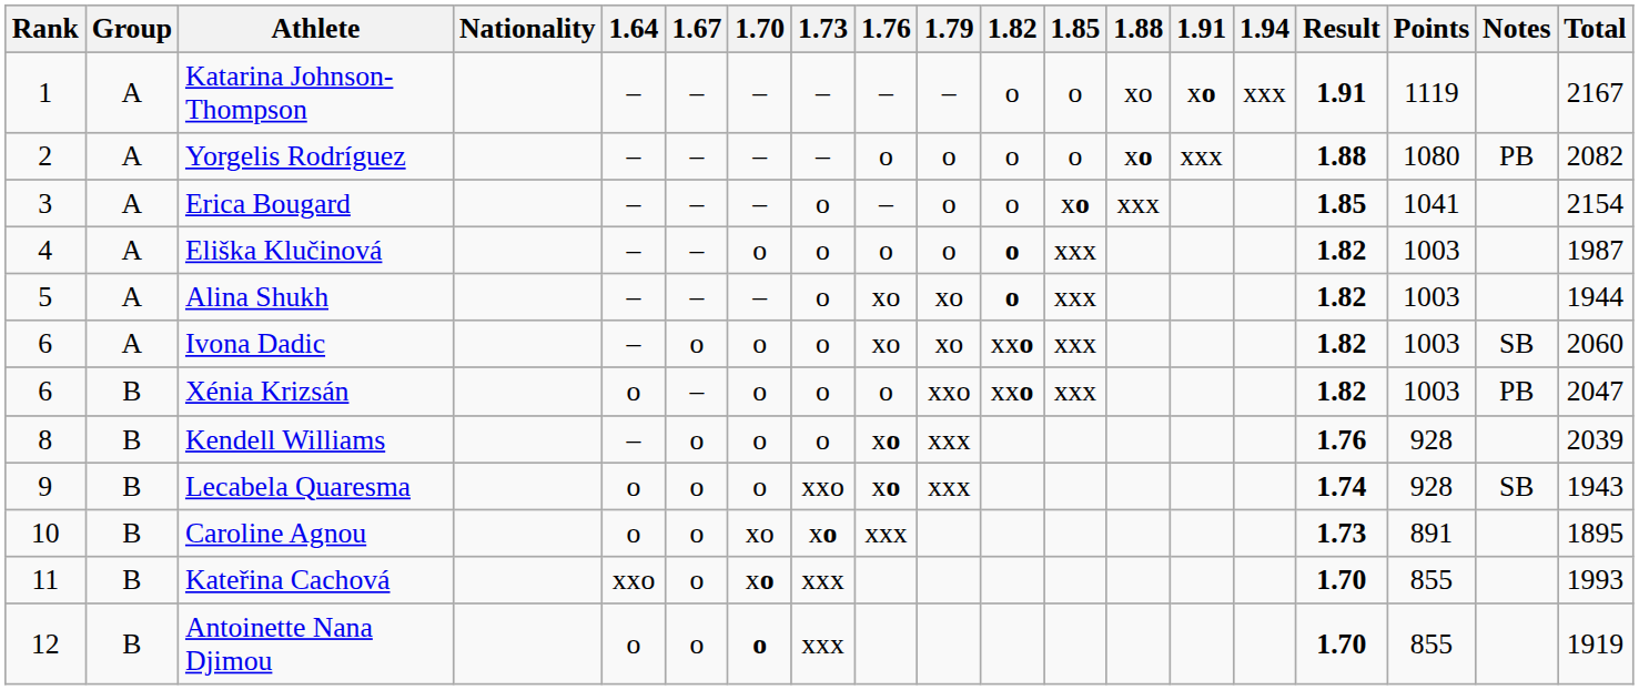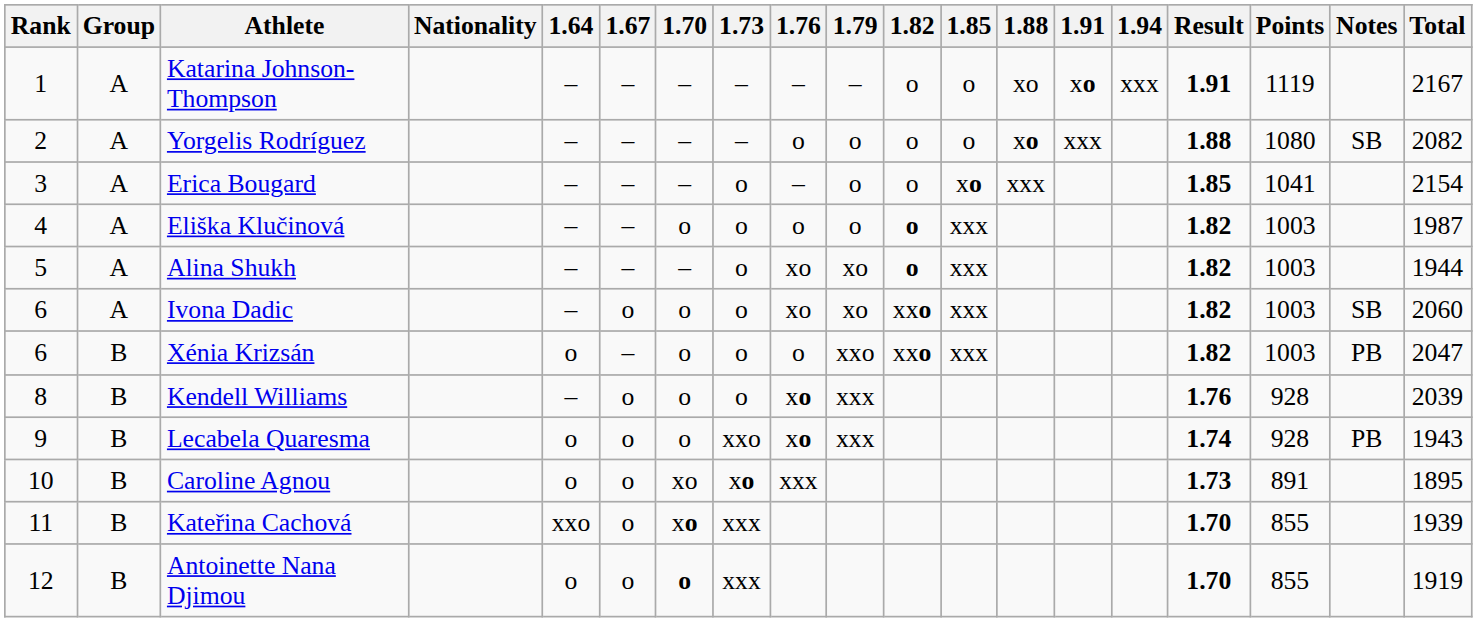Yorgelis Rodríguez | Notes: PB -> SB
Lecabela Quaresma | Notes: SB -> PB
Kateřina Cachová | Total: 1993 -> 1939
